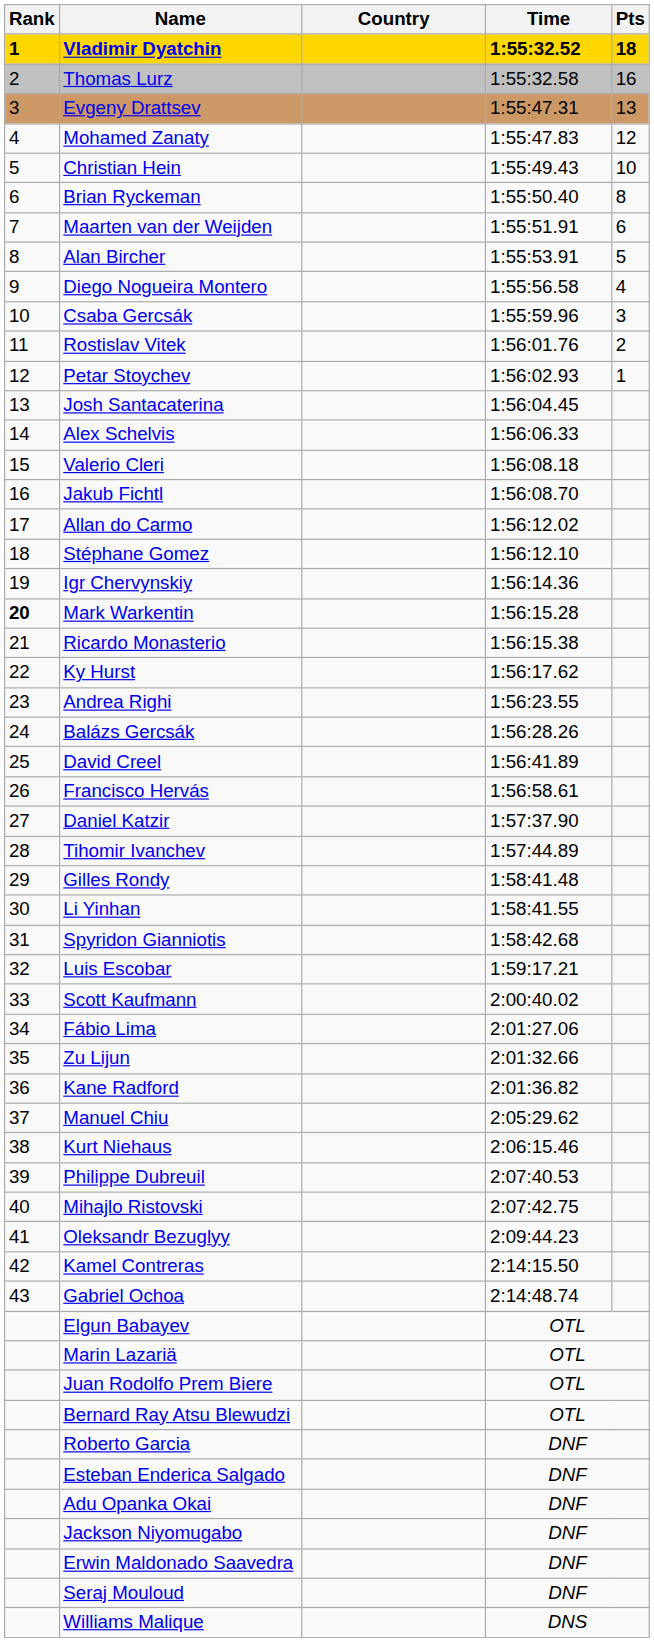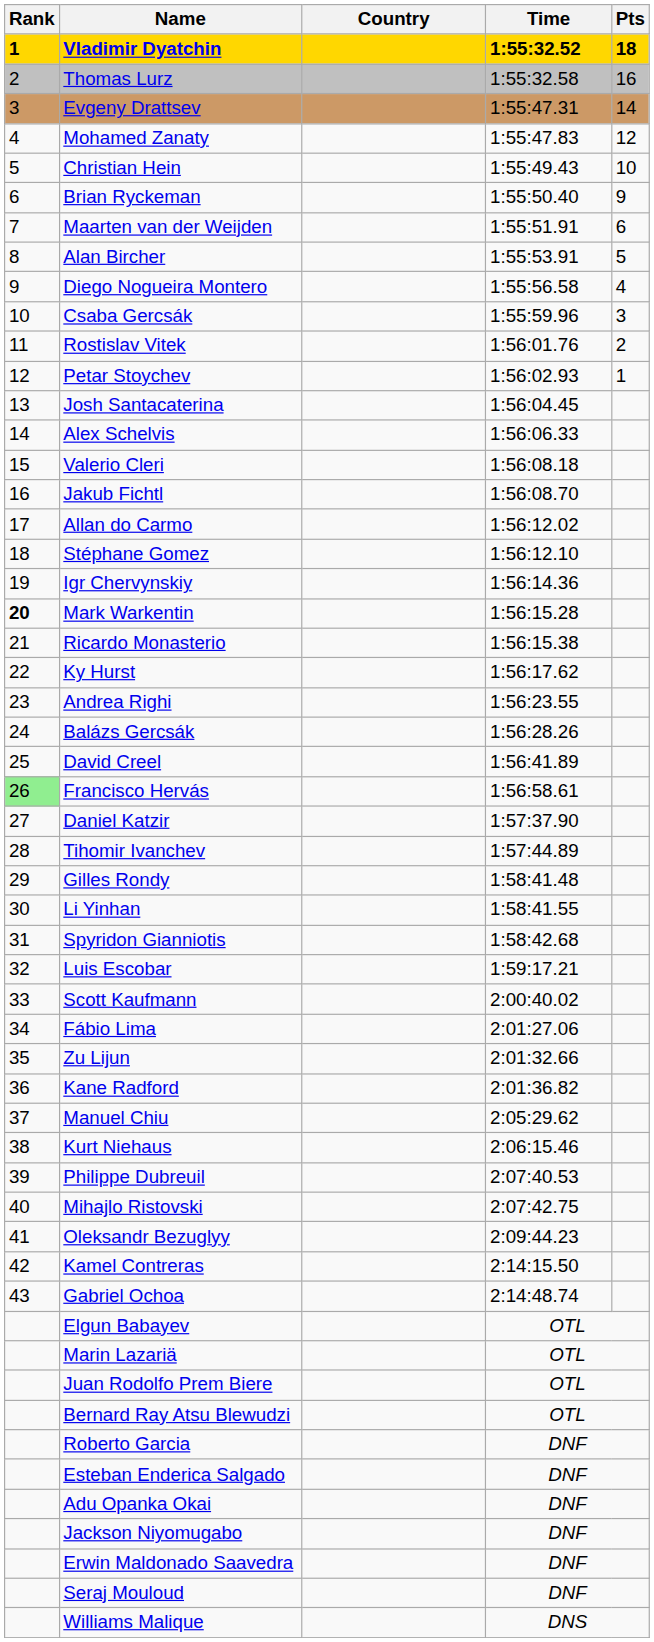Evgeny Drattsev | Pts: 13 -> 14
Brian Ryckeman | Pts: 8 -> 9
Francisco Hervás | Rank: no background -> lightgreen background
